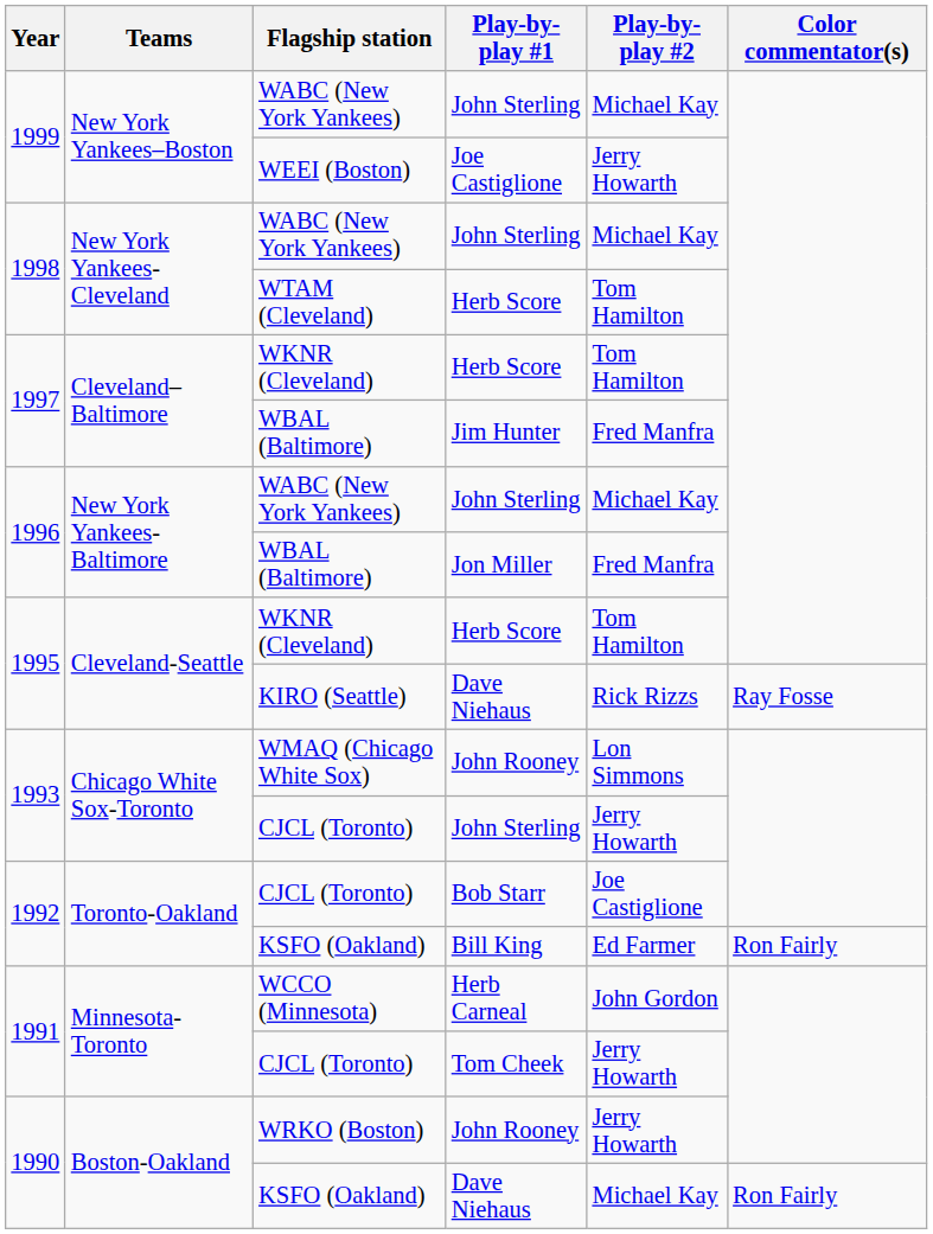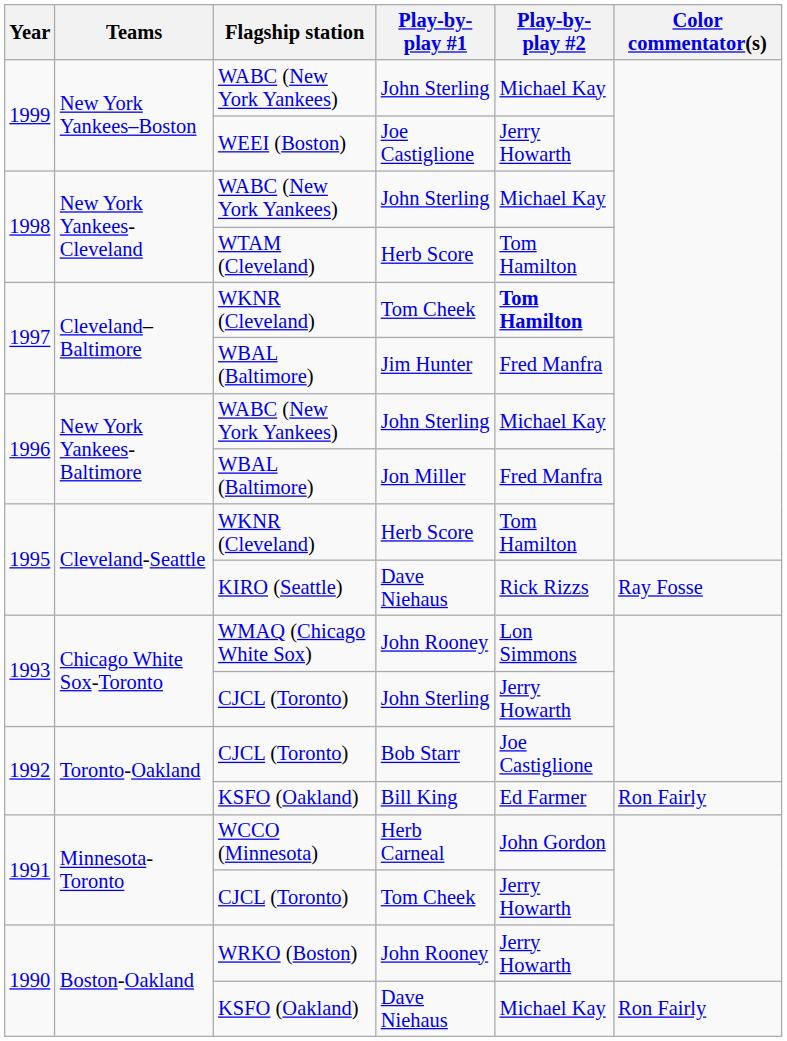1997 / WKNR (Cleveland) | Play-by-play #1: Herb Score -> Tom Cheek
1997 / WKNR (Cleveland) | Play-by-play #2: normal -> bold
